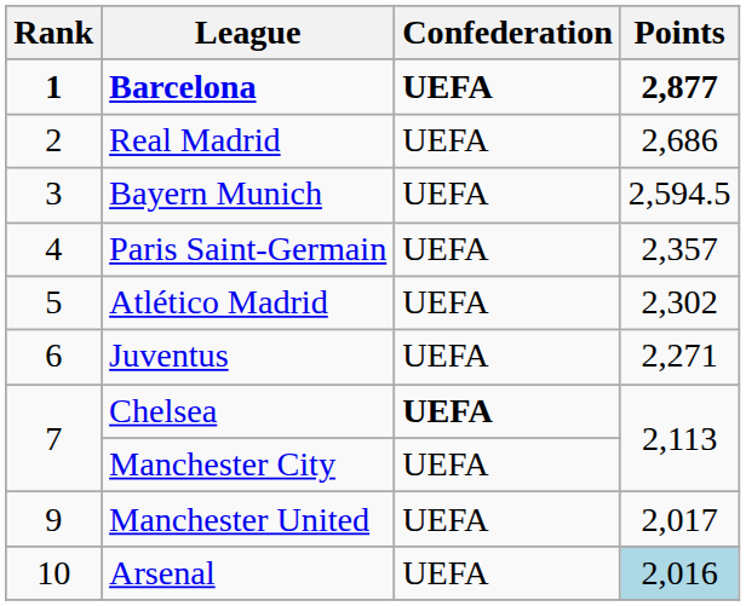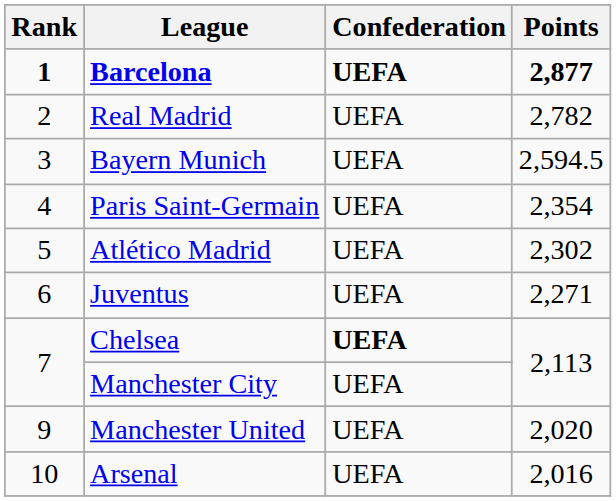Real Madrid | Points: 2,686 -> 2,782
Paris Saint-Germain | Points: 2,357 -> 2,354
Manchester United | Points: 2,017 -> 2,020
Arsenal | Points: lightblue background -> no background
